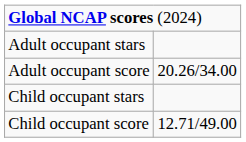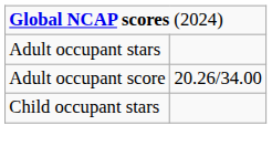- row: Child occupant score | 12.71/49.00
